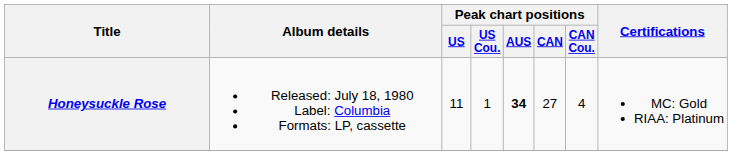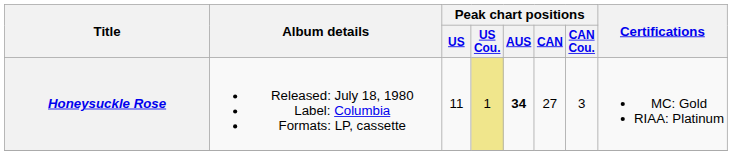Honeysuckle Rose | Peak chart positions / US Cou.: no background -> khaki background
Honeysuckle Rose | Peak chart positions / CAN Cou.: 4 -> 3
